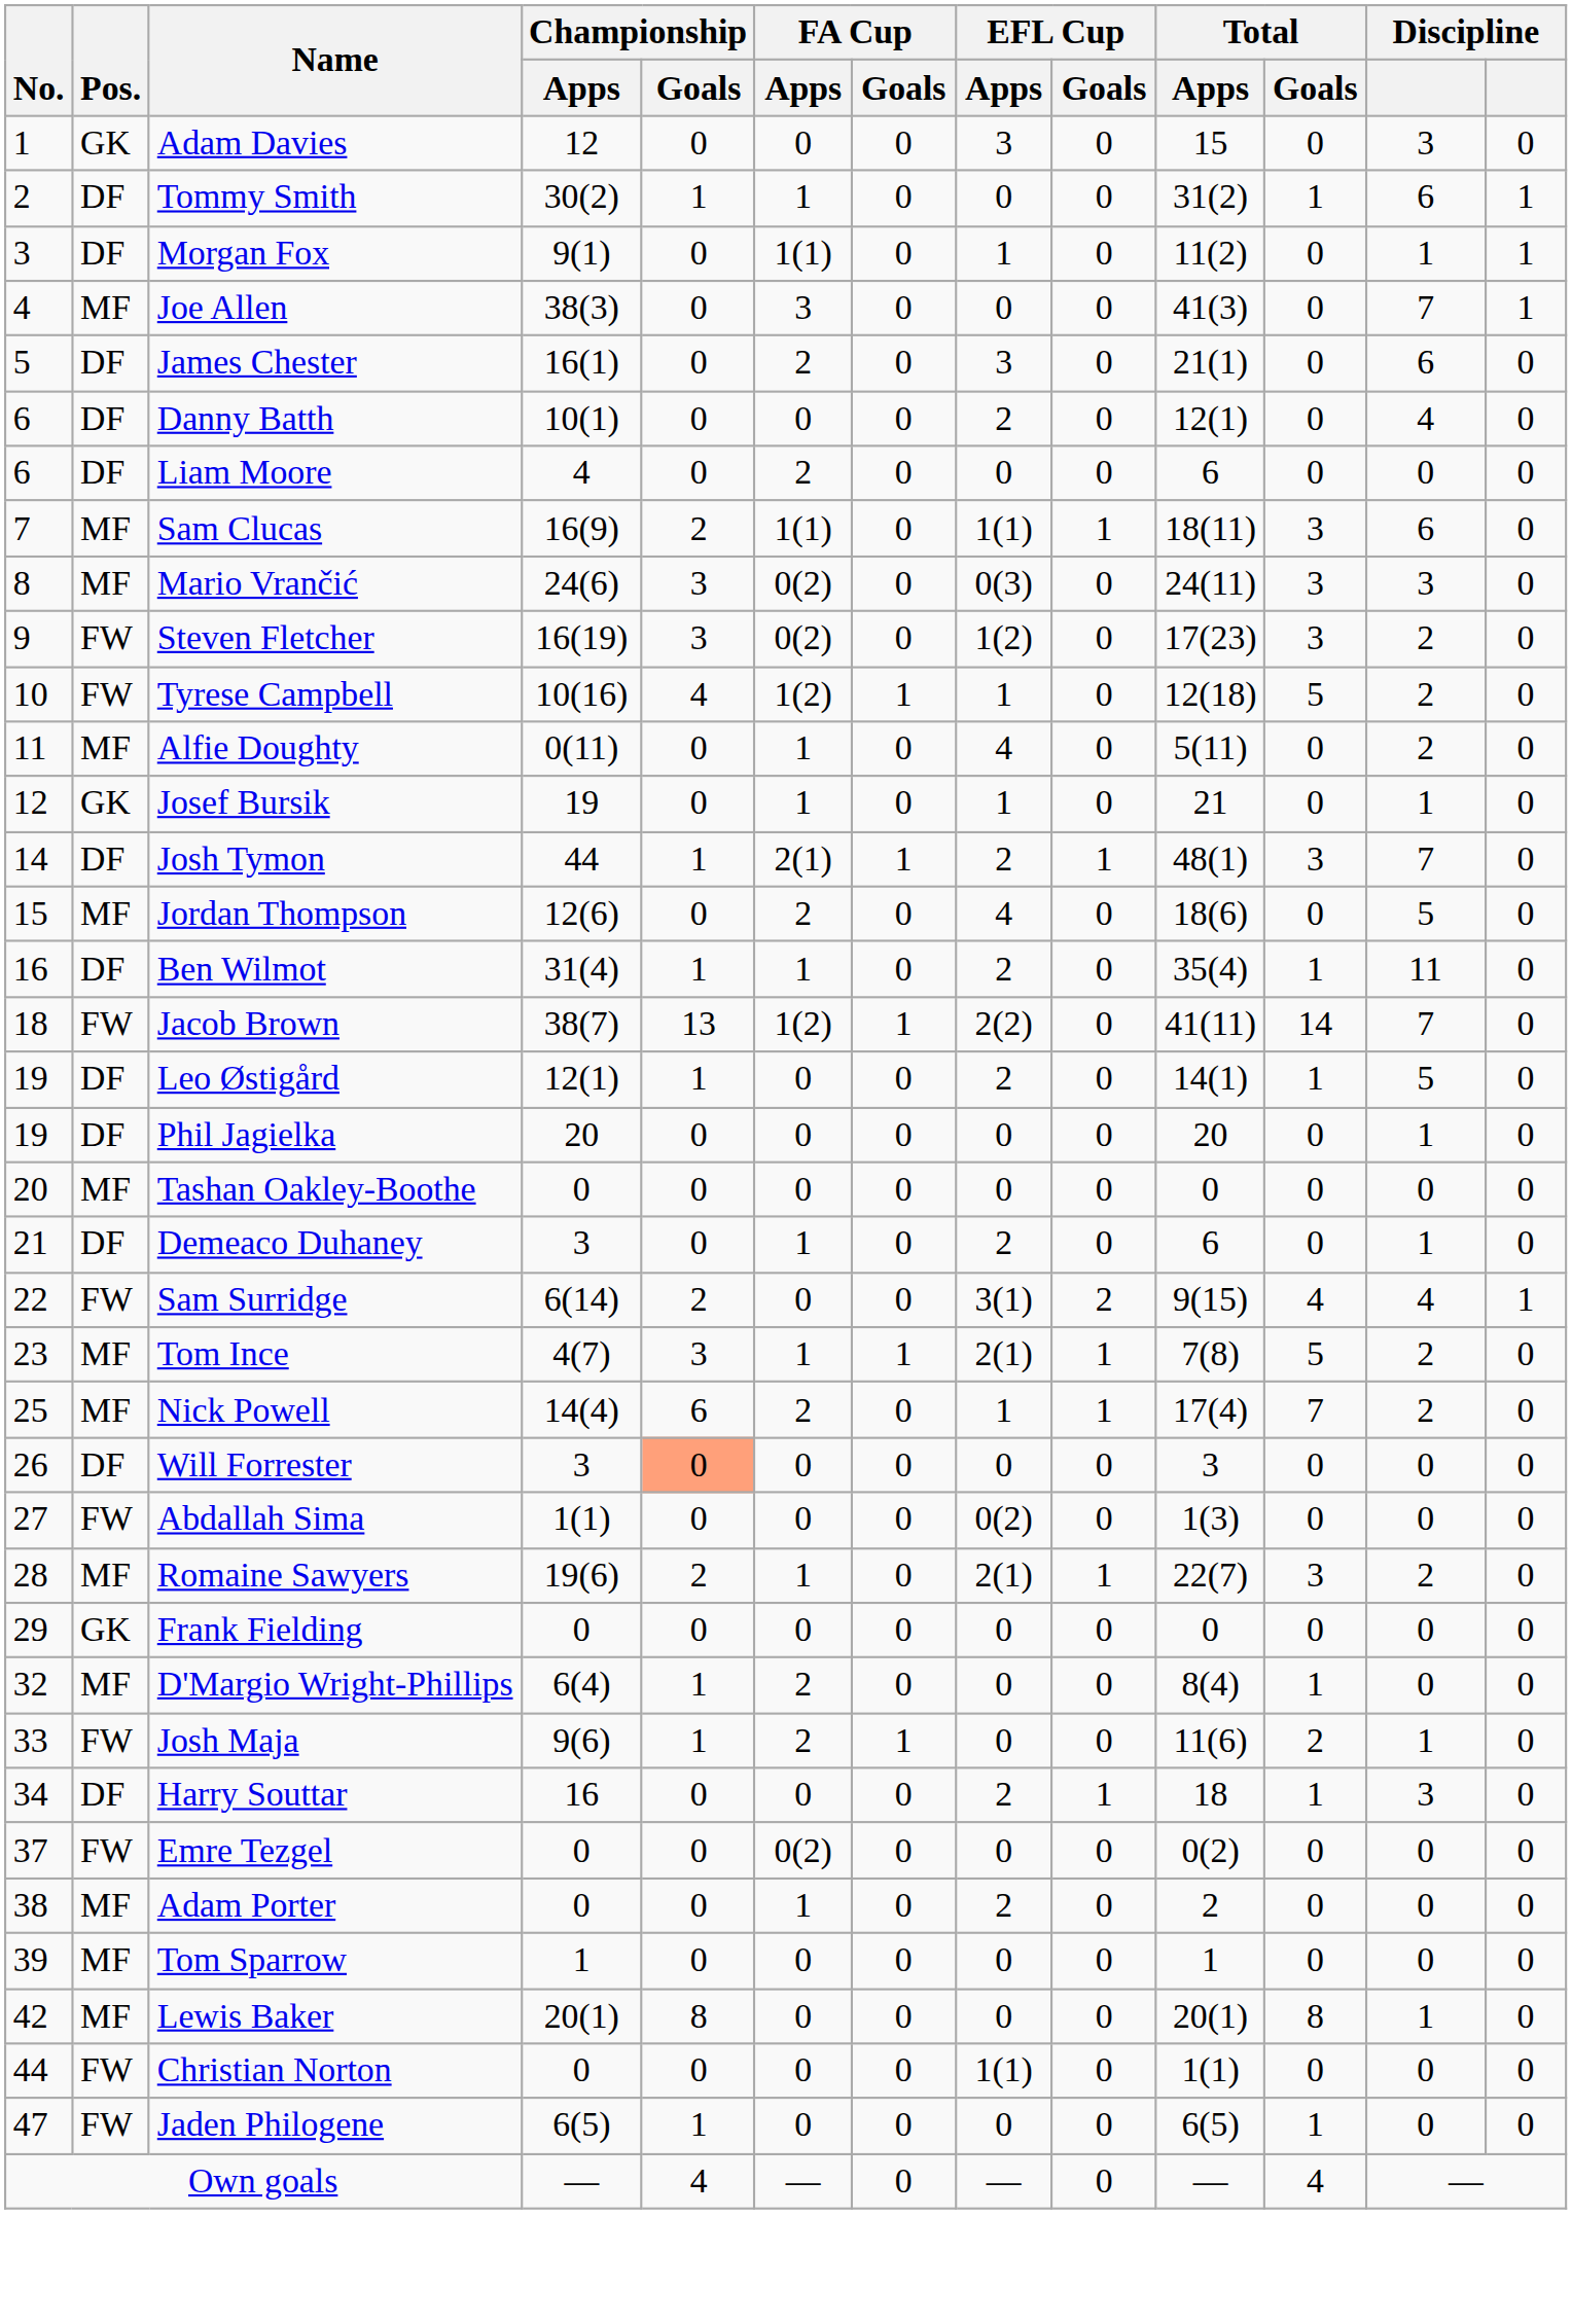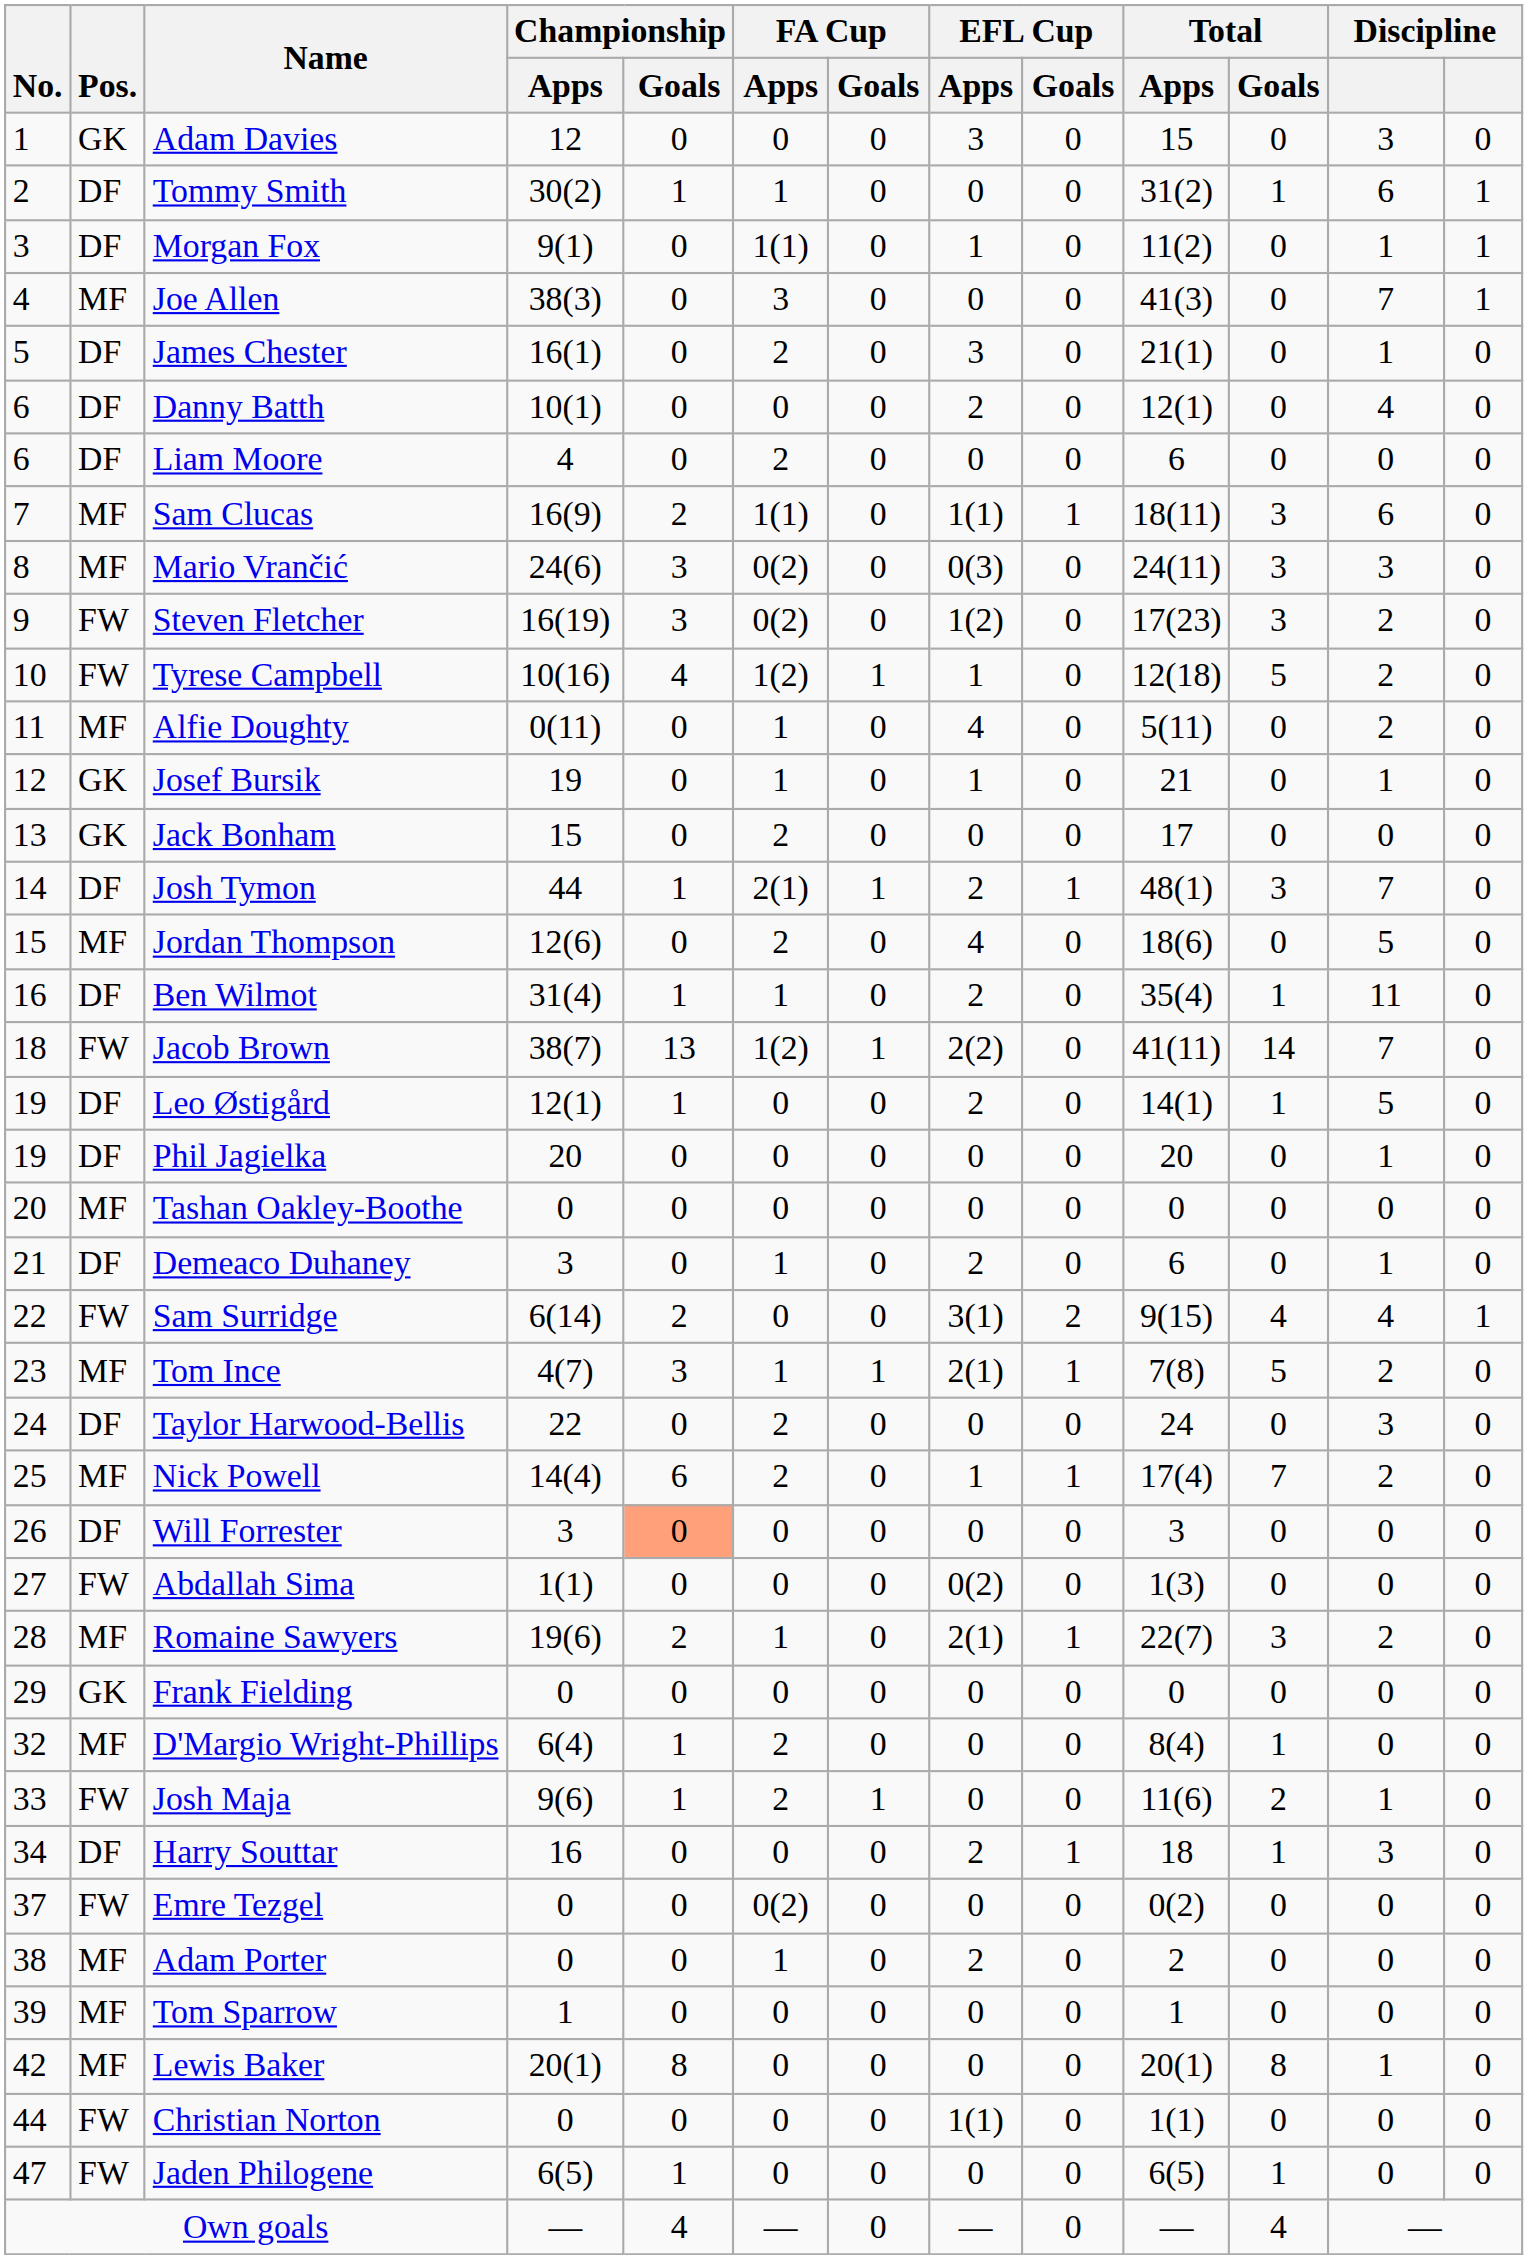James Chester | column 12: 6 -> 1
+ row: 13 | GK | Jack Bonham | 15 | 0 | 2 | 0 | 0 | 0 | 17 | 0 | 0 | 0
+ row: 24 | DF | Taylor Harwood-Bellis | 22 | 0 | 2 | 0 | 0 | 0 | 24 | 0 | 3 | 0
